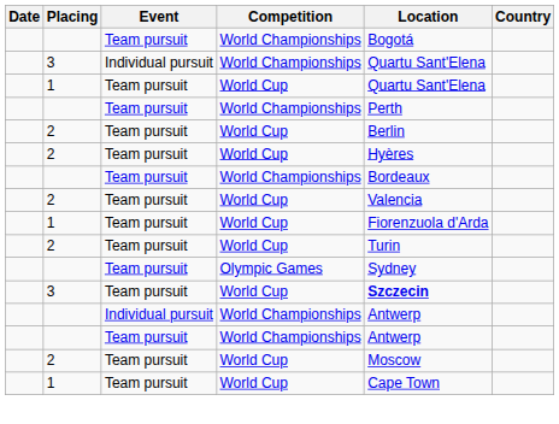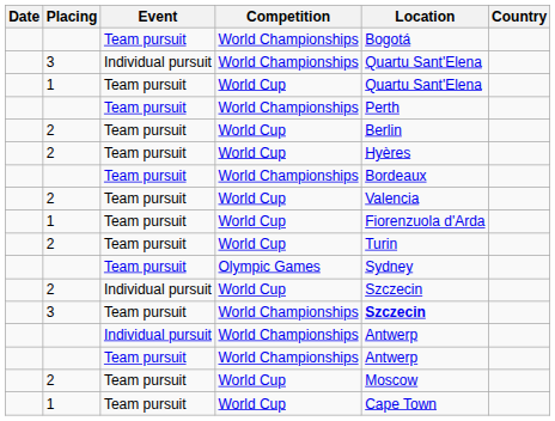+ row: 2 | Individual pursuit | World Cup | Szczecin
3 / Team pursuit | Competition: World Cup -> World Championships
